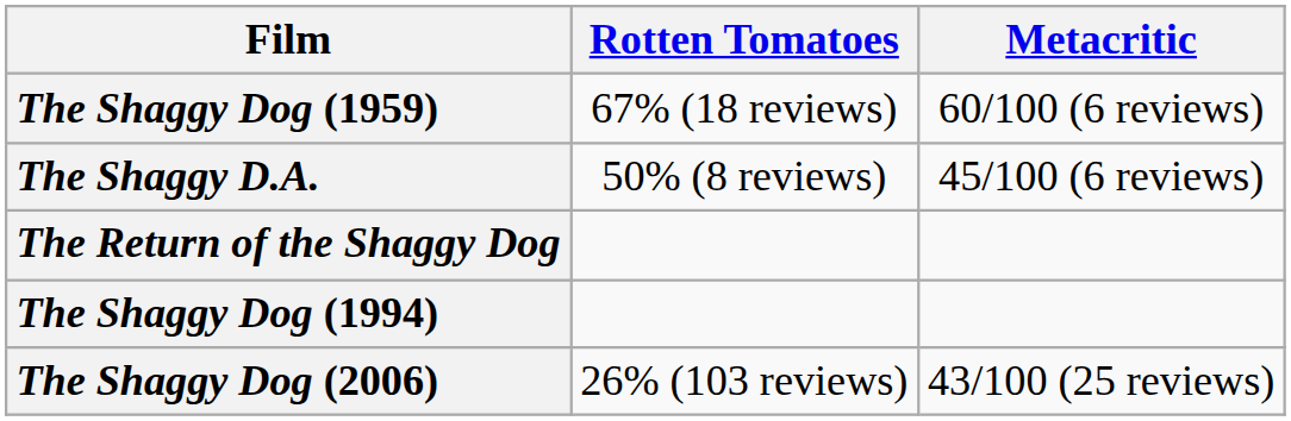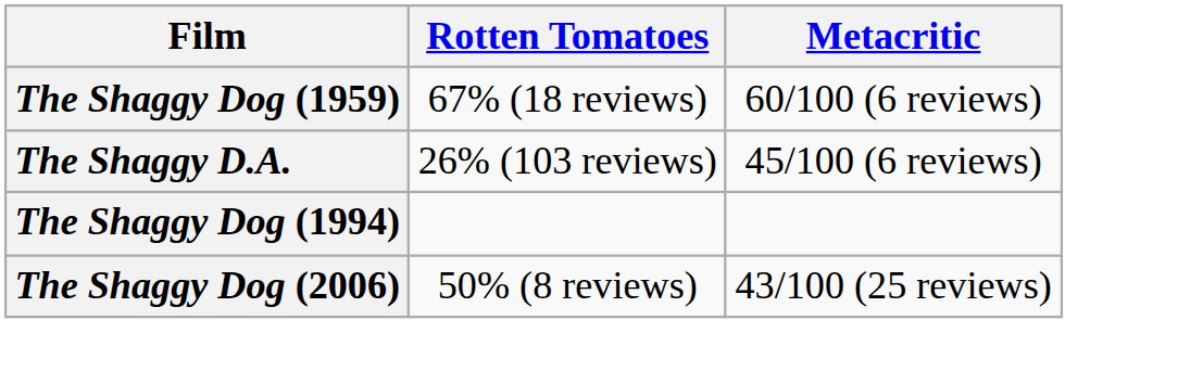The Shaggy D.A. | Rotten Tomatoes: 50% (8 reviews) -> 26% (103 reviews)
- row: The Return of the Shaggy Dog
The Shaggy Dog (2006) | Rotten Tomatoes: 26% (103 reviews) -> 50% (8 reviews)
